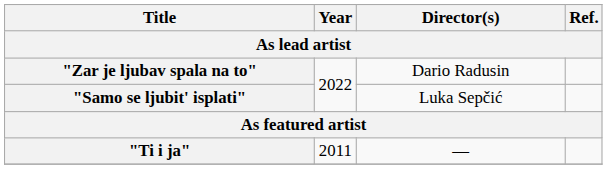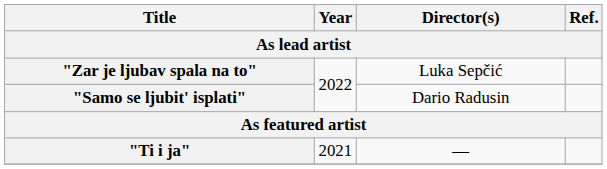"Zar je ljubav spala na to" | Director(s): Dario Radusin -> Luka Sepčić
"Samo se ljubit' isplati" | Director(s): Luka Sepčić -> Dario Radusin
"Ti i ja" | Year: 2011 -> 2021
